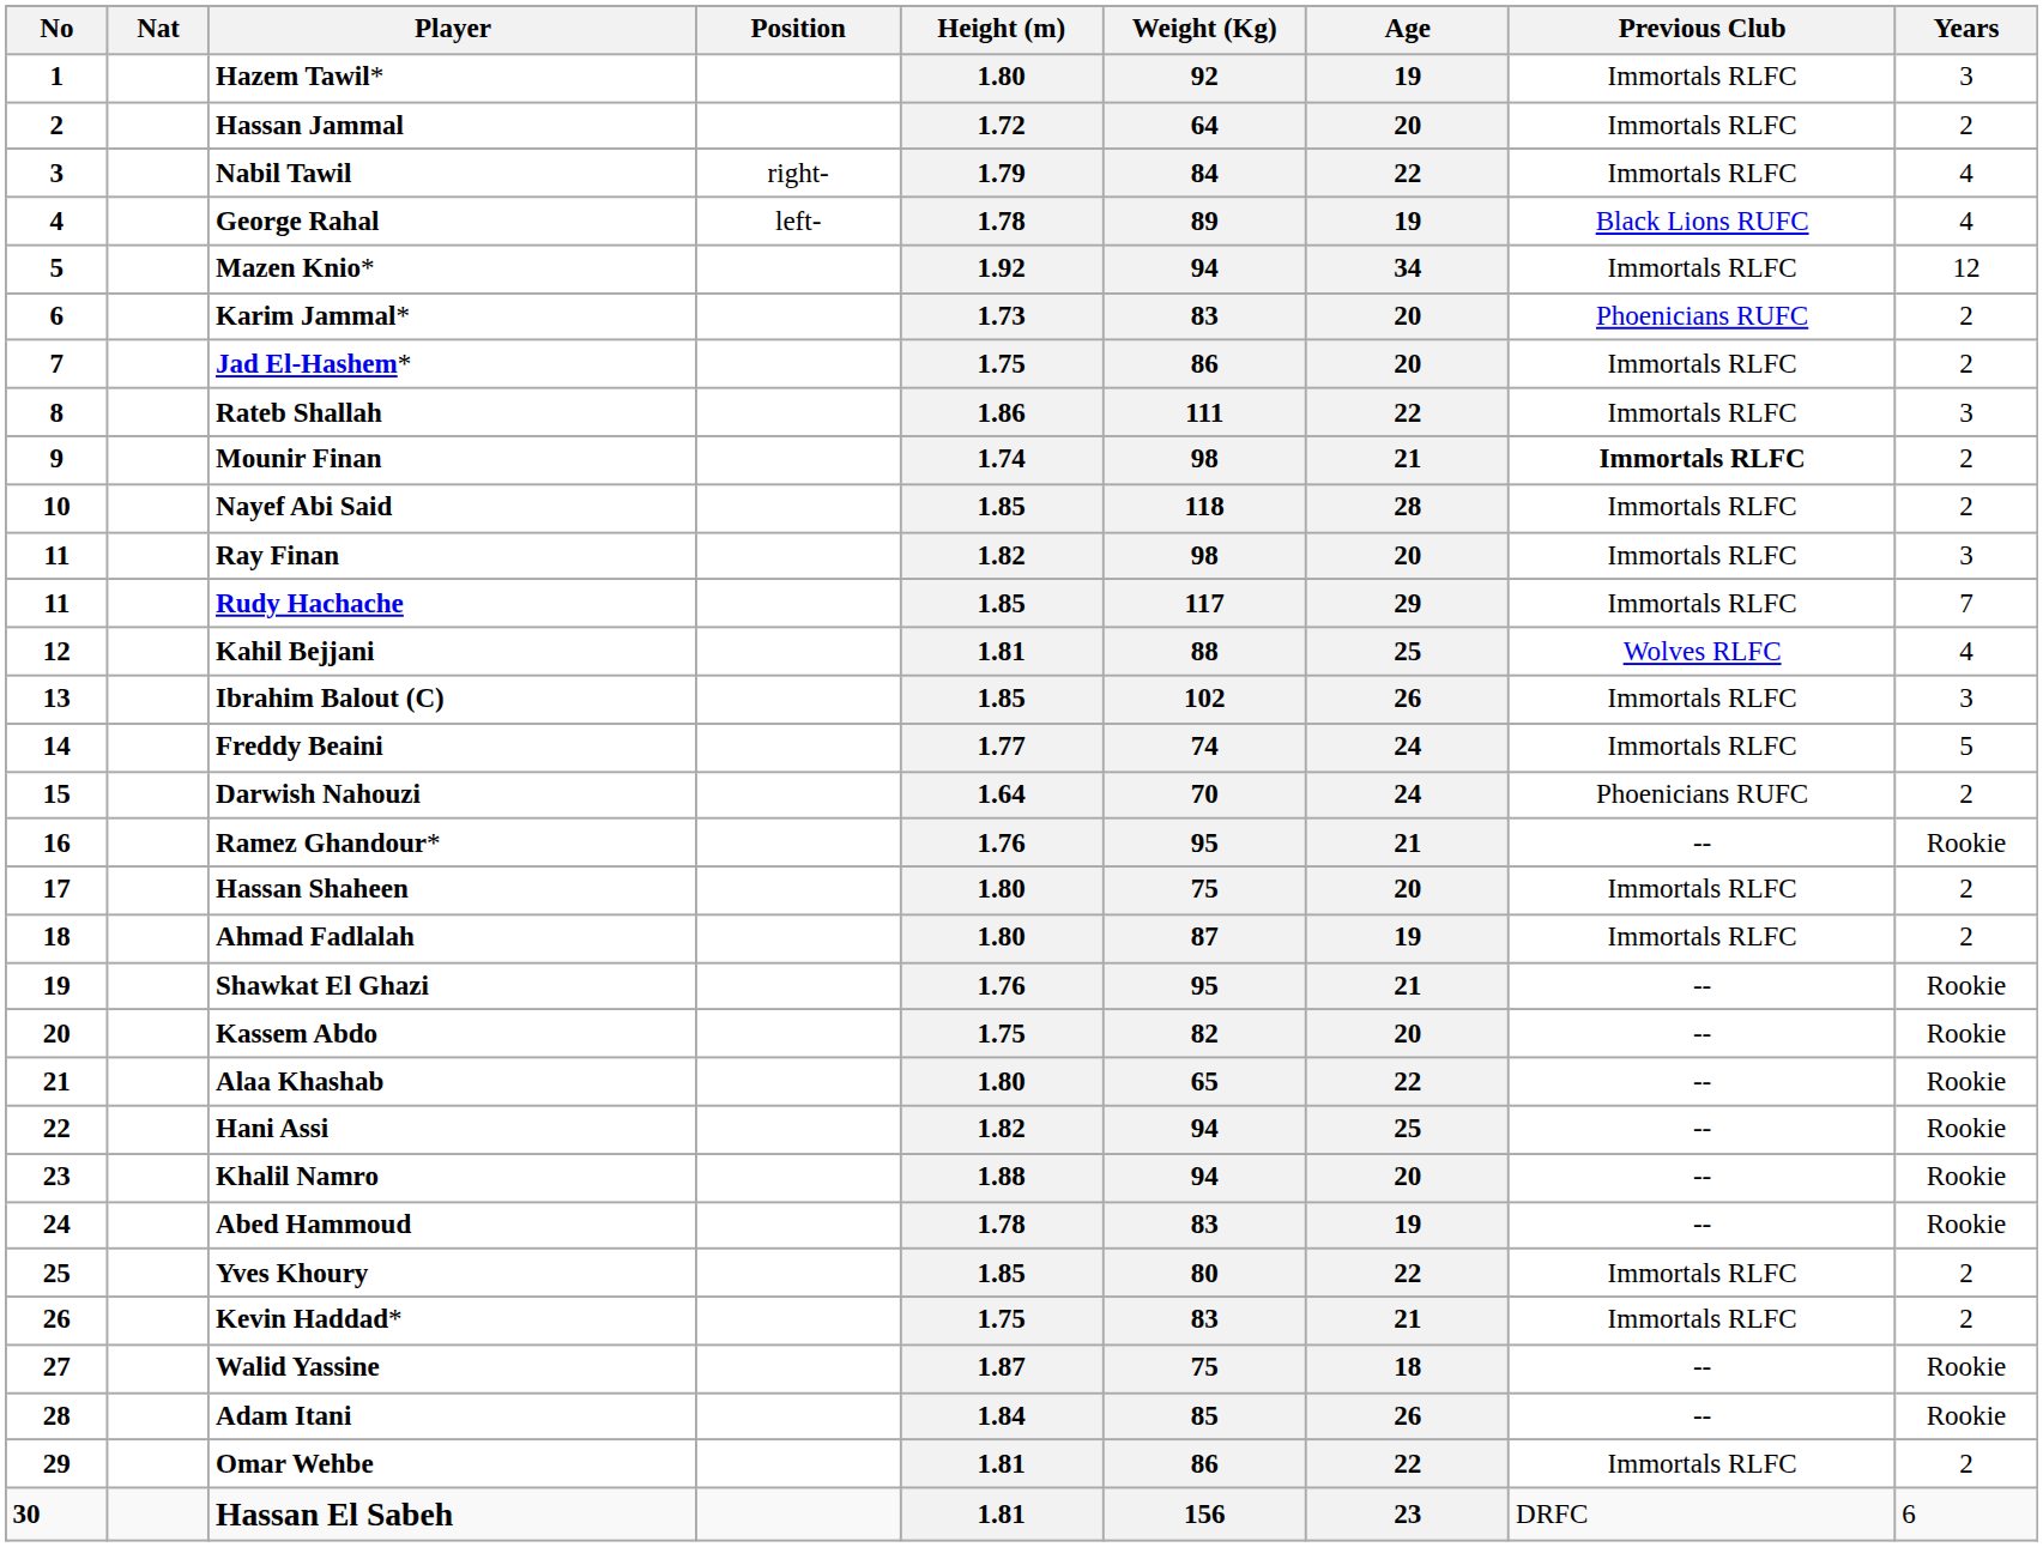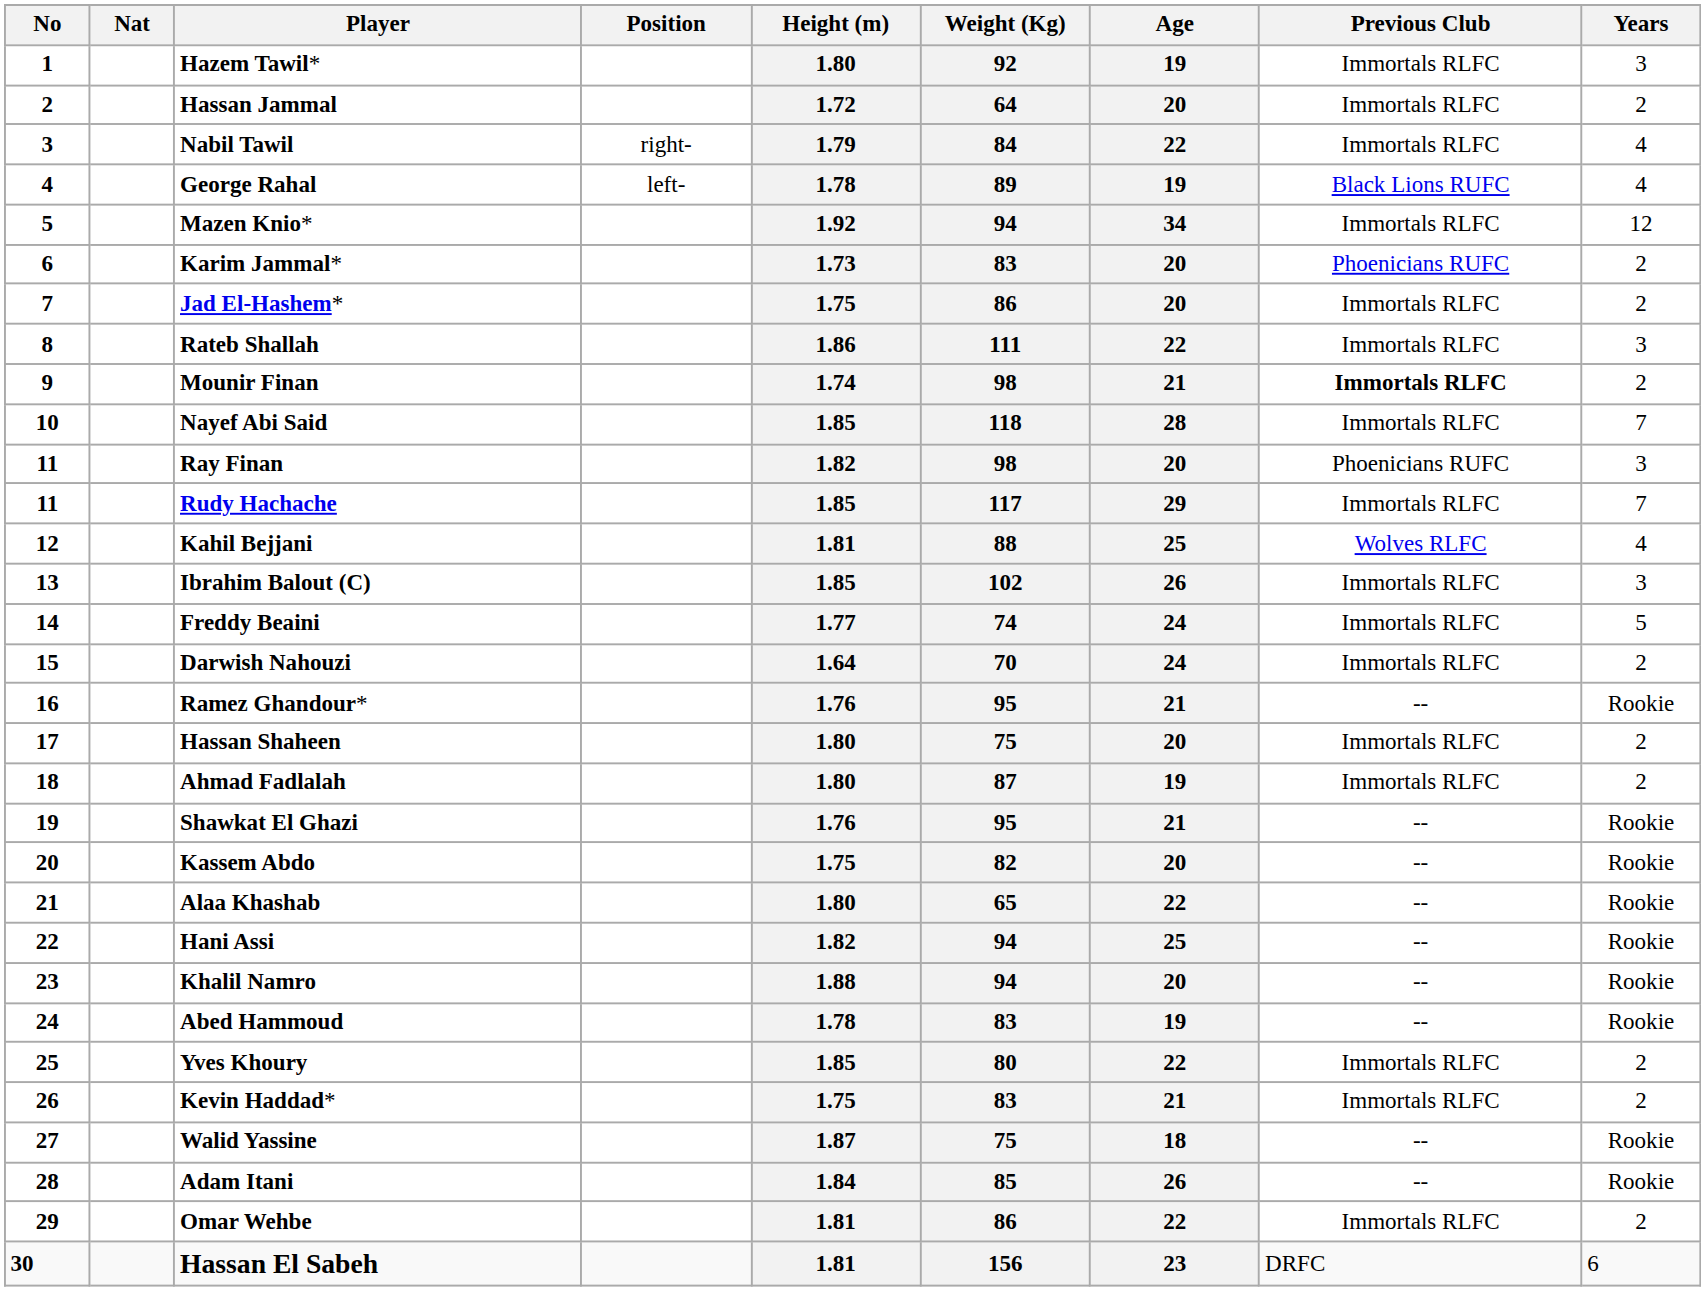Nayef Abi Said | Years: 2 -> 7
Ray Finan | Previous Club: Immortals RLFC -> Phoenicians RUFC
Darwish Nahouzi | Previous Club: Phoenicians RUFC -> Immortals RLFC
